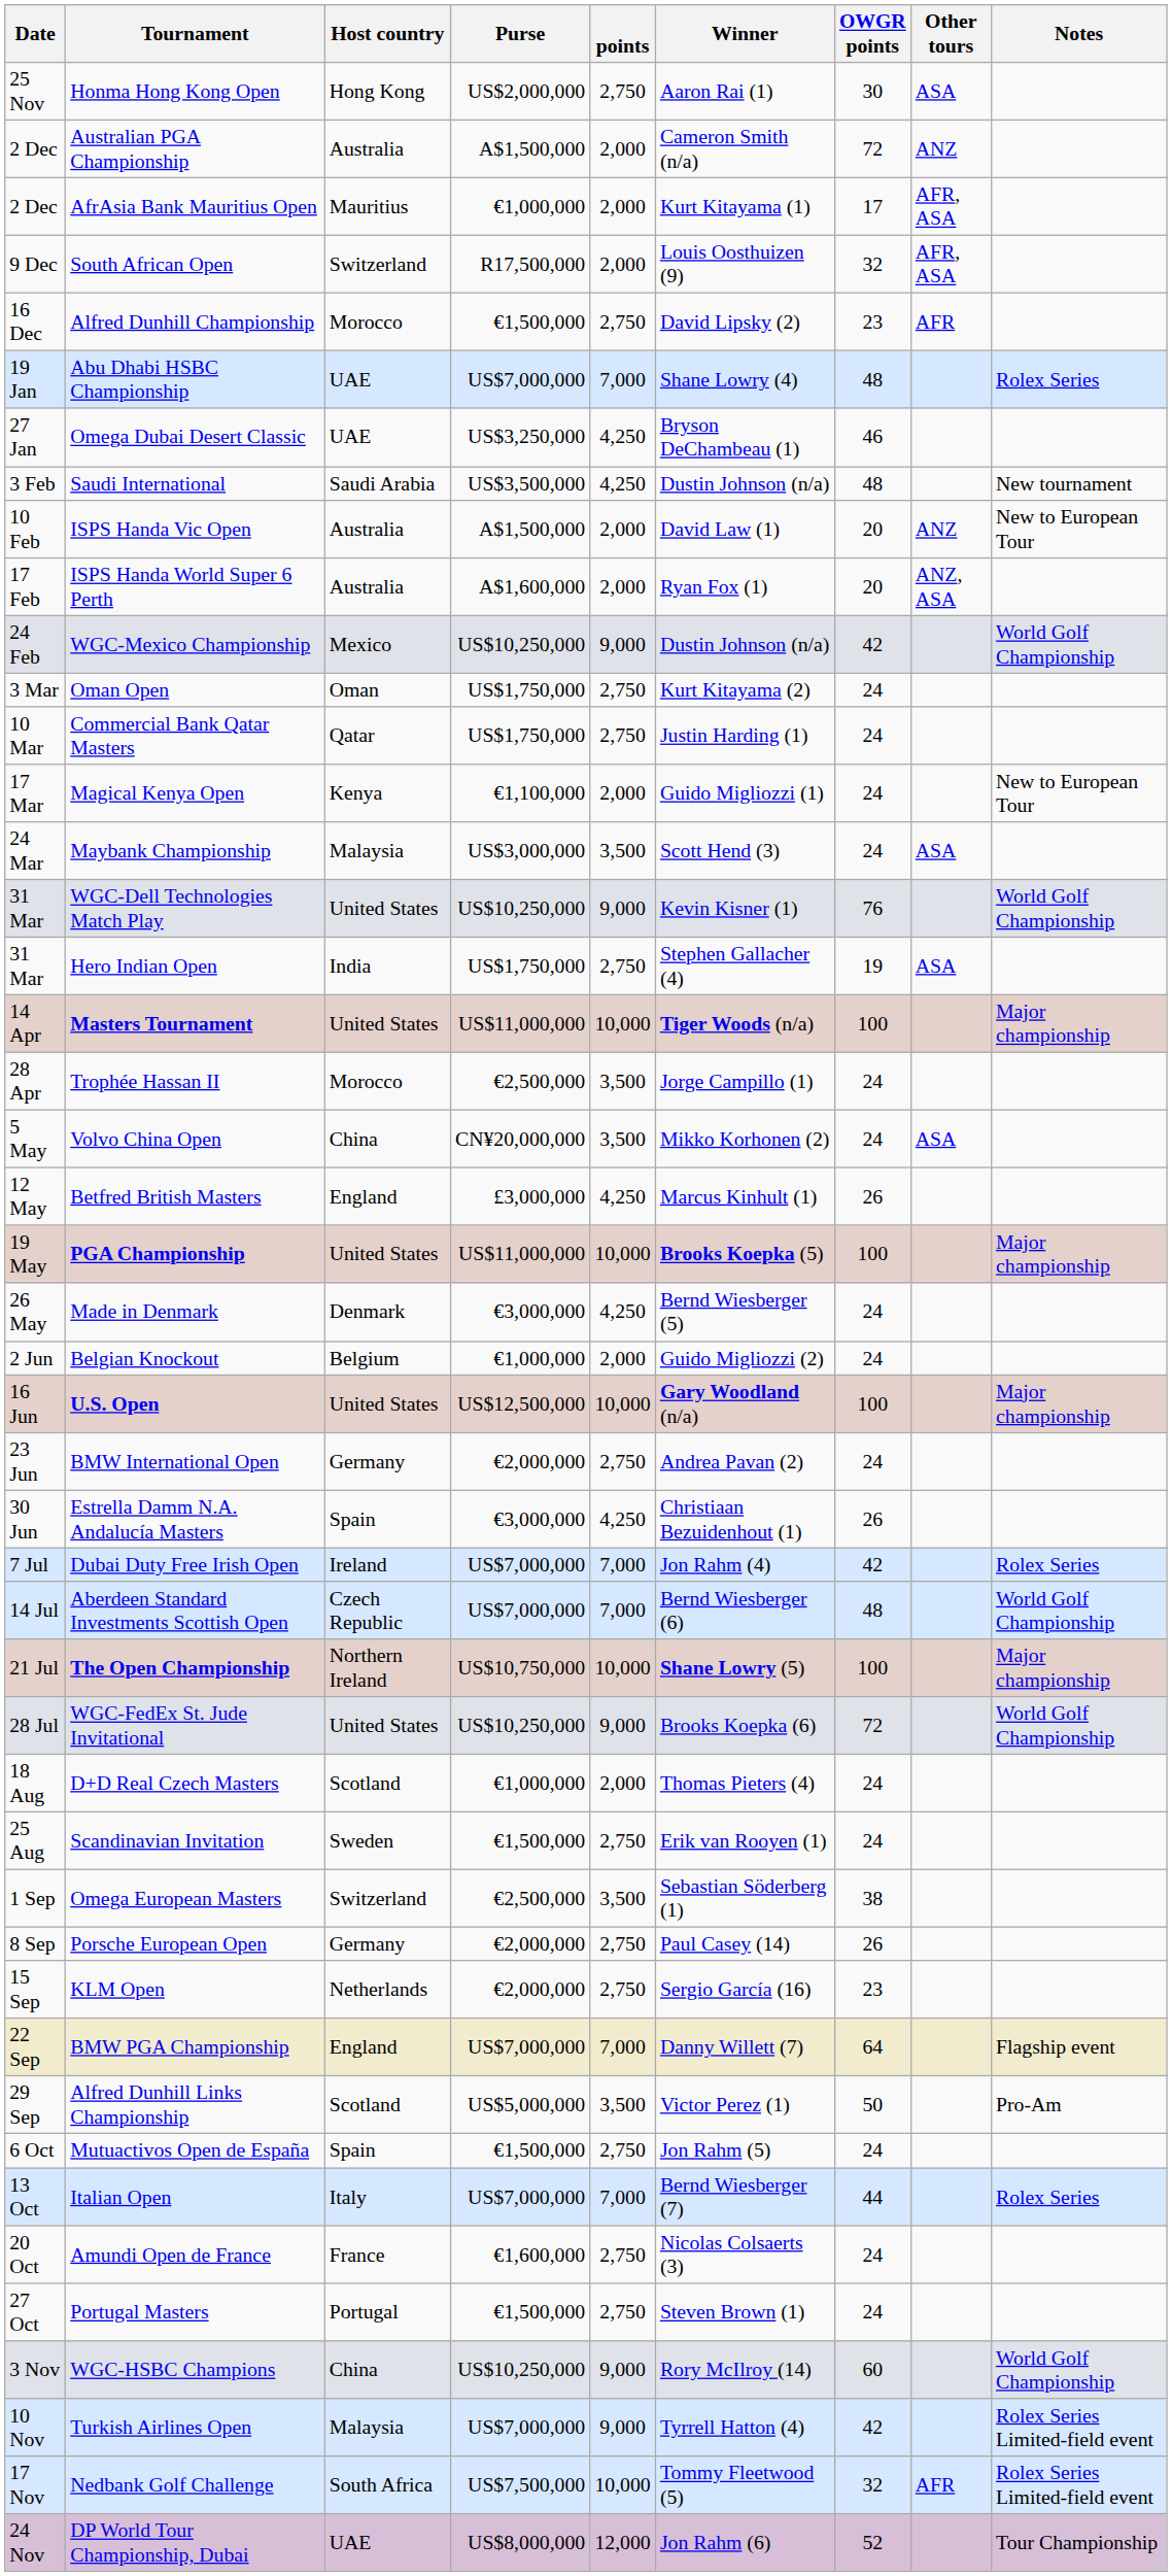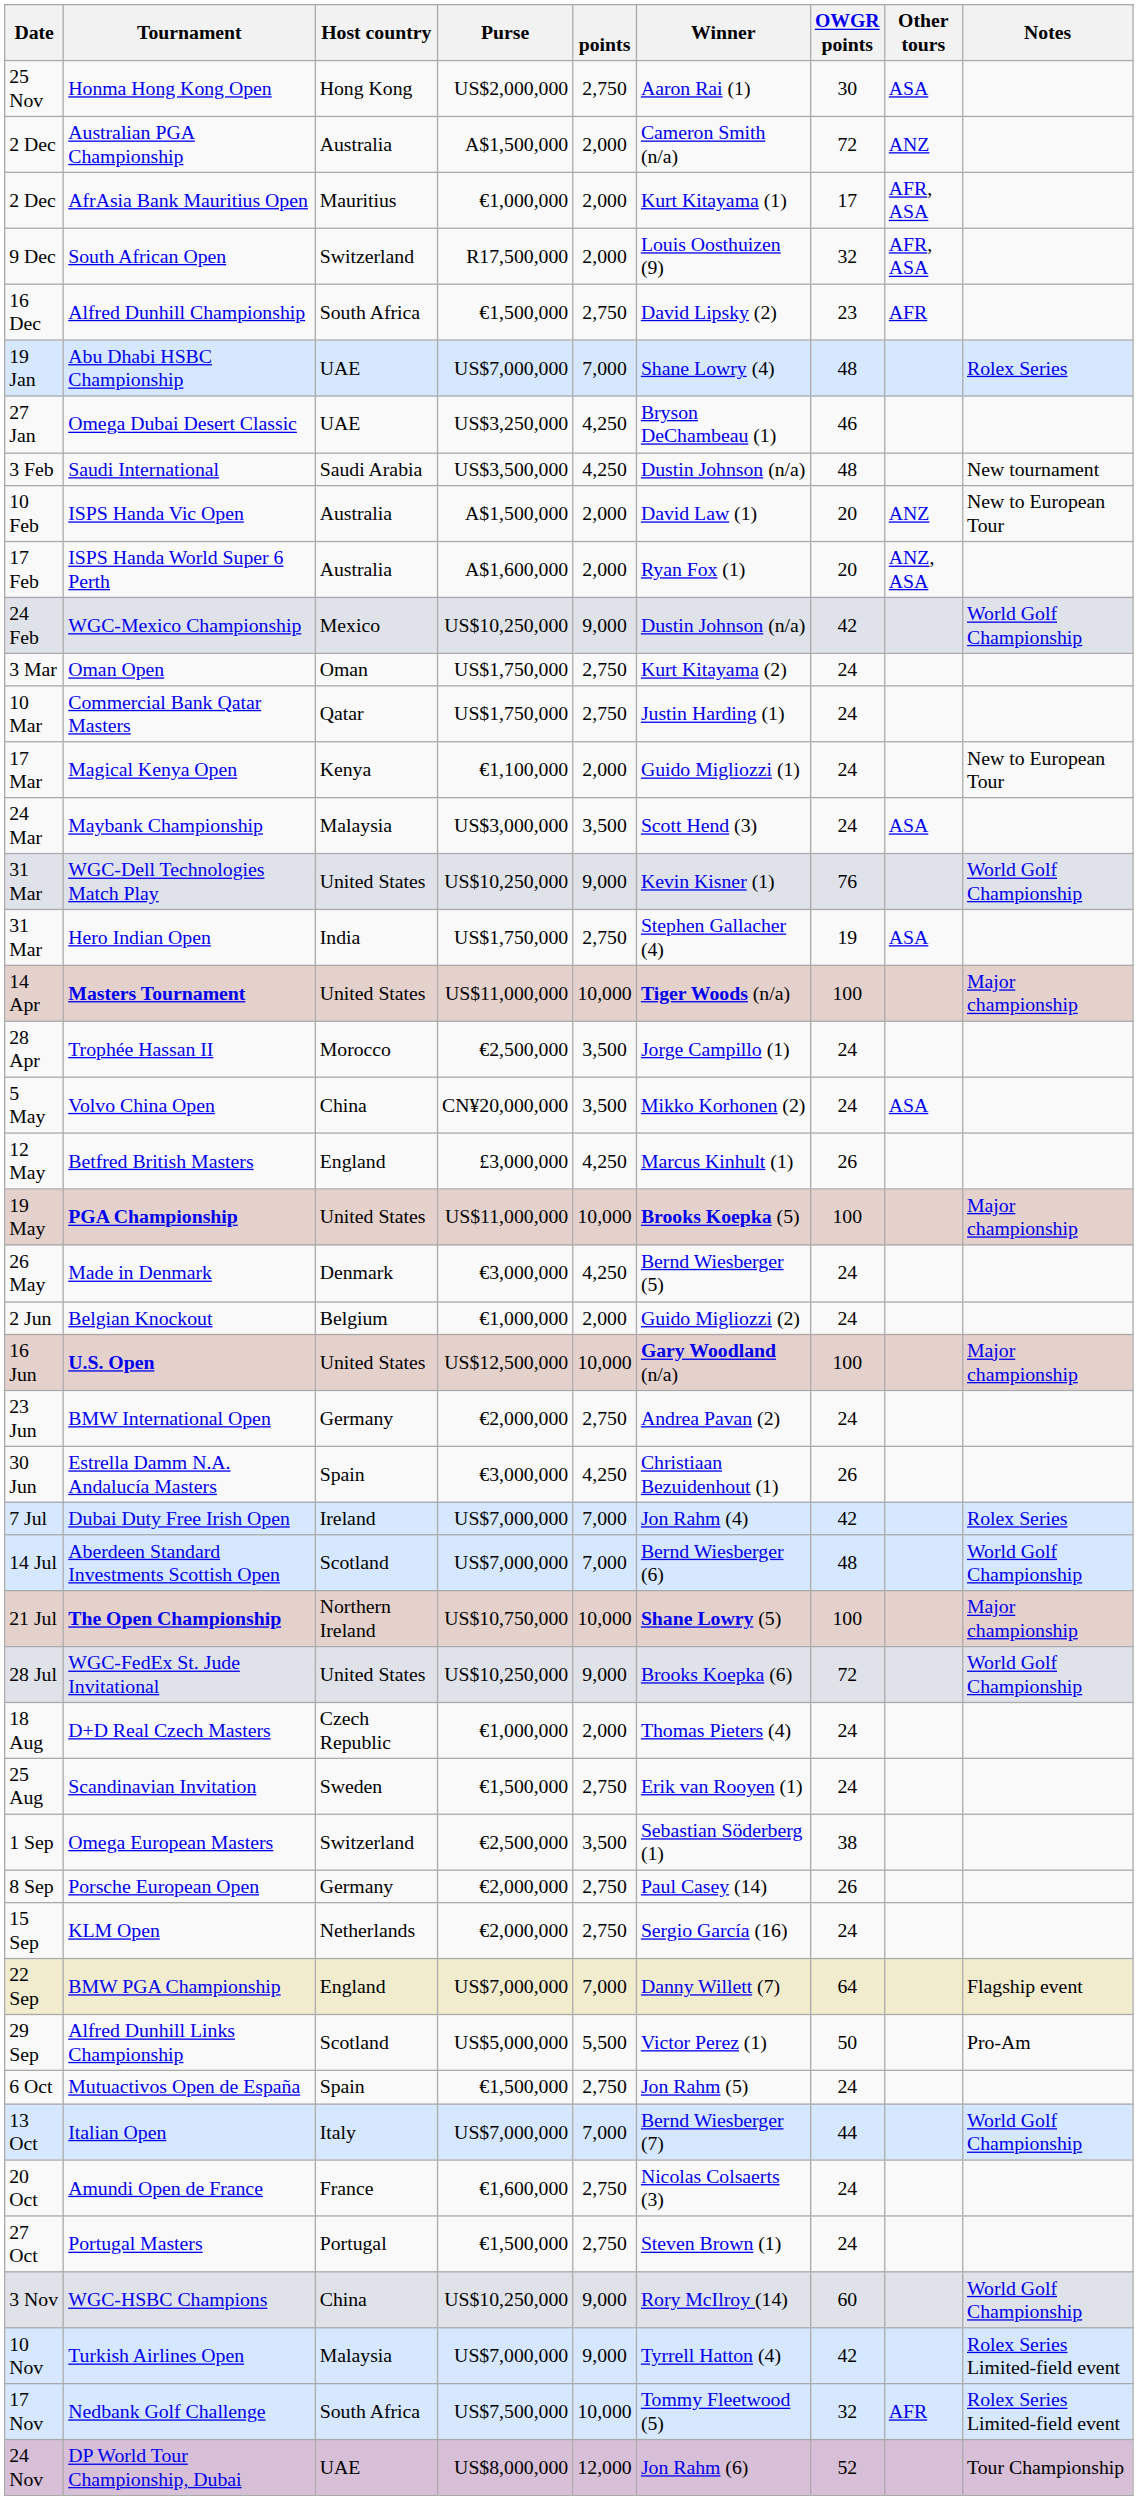Alfred Dunhill Championship | Host country: Morocco -> South Africa
Aberdeen Standard Investments Scottish Open | Host country: Czech Republic -> Scotland
D+D Real Czech Masters | Host country: Scotland -> Czech Republic
KLM Open | OWGR points: 23 -> 24
Alfred Dunhill Links Championship | points: 3,500 -> 5,500
Italian Open | Notes: Rolex Series -> World Golf Championship
